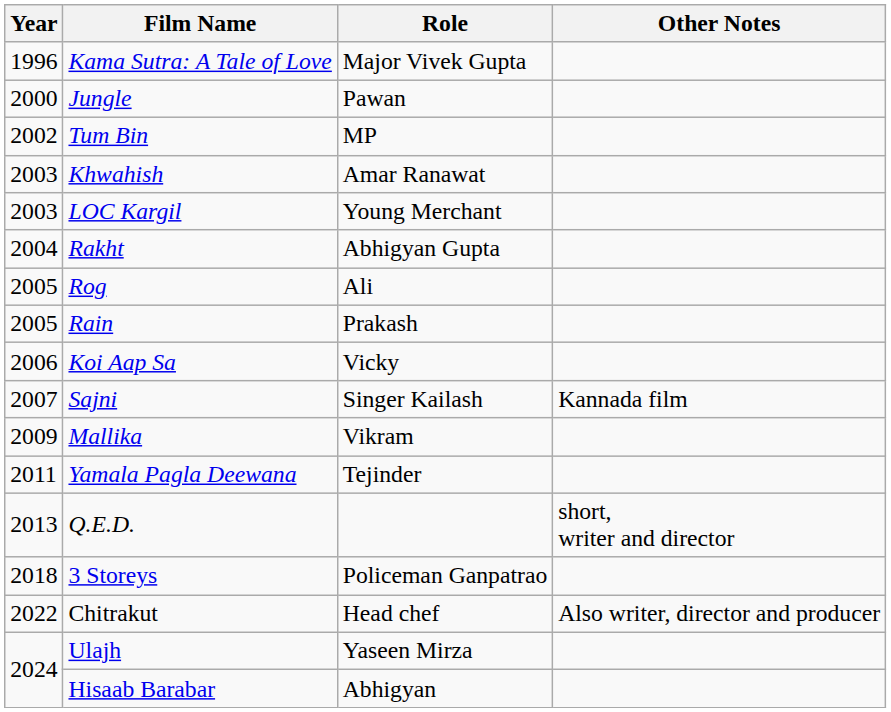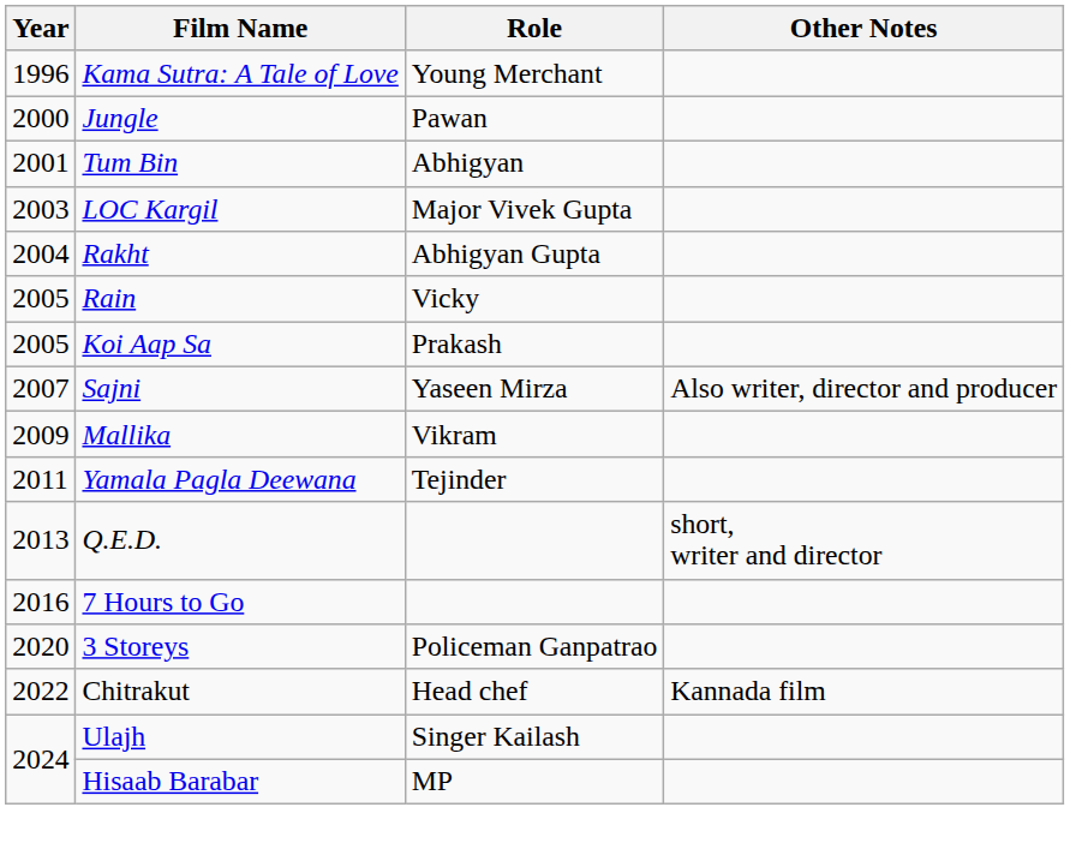Kama Sutra: A Tale of Love | Role: Major Vivek Gupta -> Young Merchant
Tum Bin | Year: 2002 -> 2001
Tum Bin | Role: MP -> Abhigyan
- row: 2003 | Khwahish | Amar Ranawat
LOC Kargil | Role: Young Merchant -> Major Vivek Gupta
- row: 2005 | Rog | Ali
Rain | Role: Prakash -> Vicky
Koi Aap Sa | Year: 2006 -> 2005
Koi Aap Sa | Role: Vicky -> Prakash
Sajni | Role: Singer Kailash -> Yaseen Mirza
Sajni | Other Notes: Kannada film -> Also writer, director and producer
+ row: 2016 | 7 Hours to Go
3 Storeys | Year: 2018 -> 2020
Chitrakut | Other Notes: Also writer, director and producer -> Kannada film
Ulajh | Role: Yaseen Mirza -> Singer Kailash
Hisaab Barabar | Role: Abhigyan -> MP
